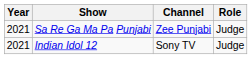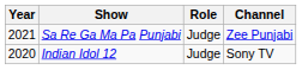columns swapped: Role <-> Channel
Indian Idol 12 | Year: 2021 -> 2020
